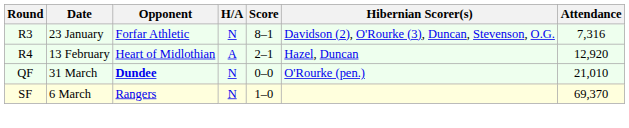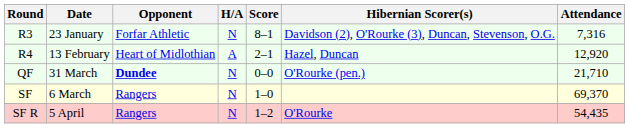QF | Attendance: 21,010 -> 21,710
+ row: SF R | 5 April | Rangers | N | 1–2 | O'Rourke | 54,435
